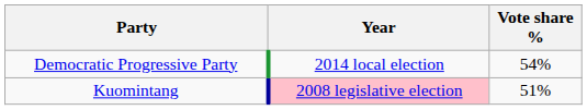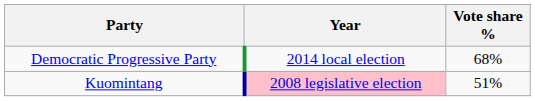Democratic Progressive Party | Vote share %: 54% -> 68%
